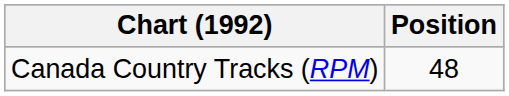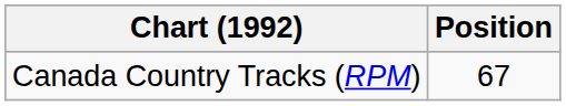Canada Country Tracks (RPM) | Position: 48 -> 67
